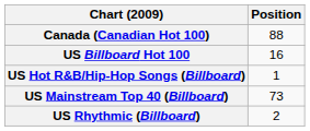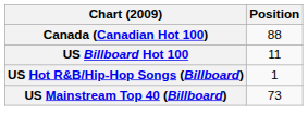US Billboard Hot 100 | Position: 16 -> 11
- row: US Rhythmic (Billboard) | 2
